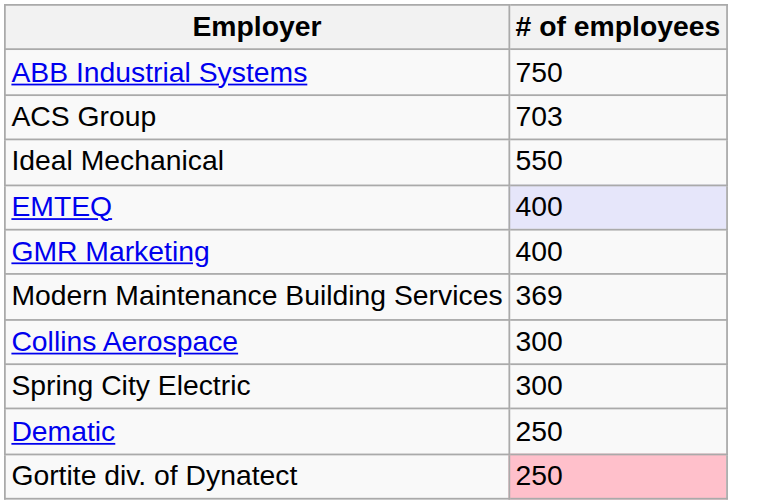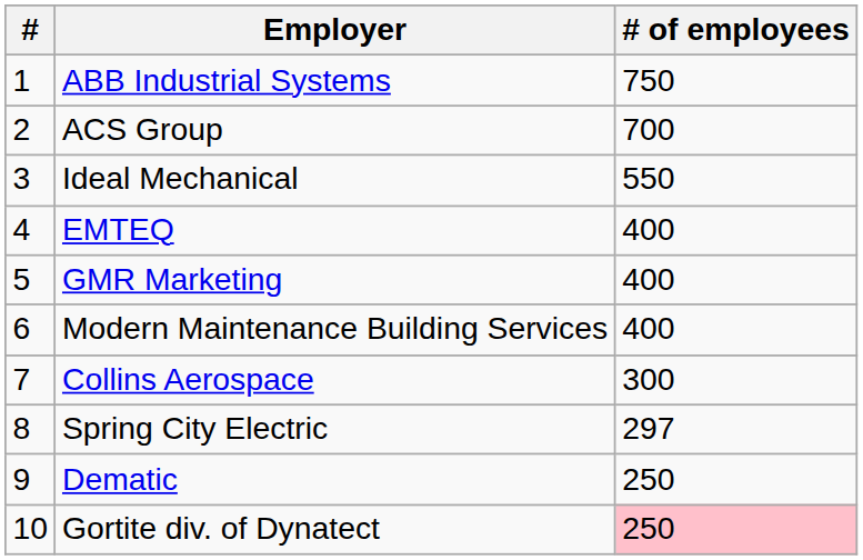+ column: # | 1 | 2 | 3 | 4 | 5 | 6 | 7 | 8 | 9 | 10
ACS Group | # of employees: 703 -> 700
EMTEQ | # of employees: lavender background -> no background
Modern Maintenance Building Services | # of employees: 369 -> 400
Spring City Electric | # of employees: 300 -> 297
